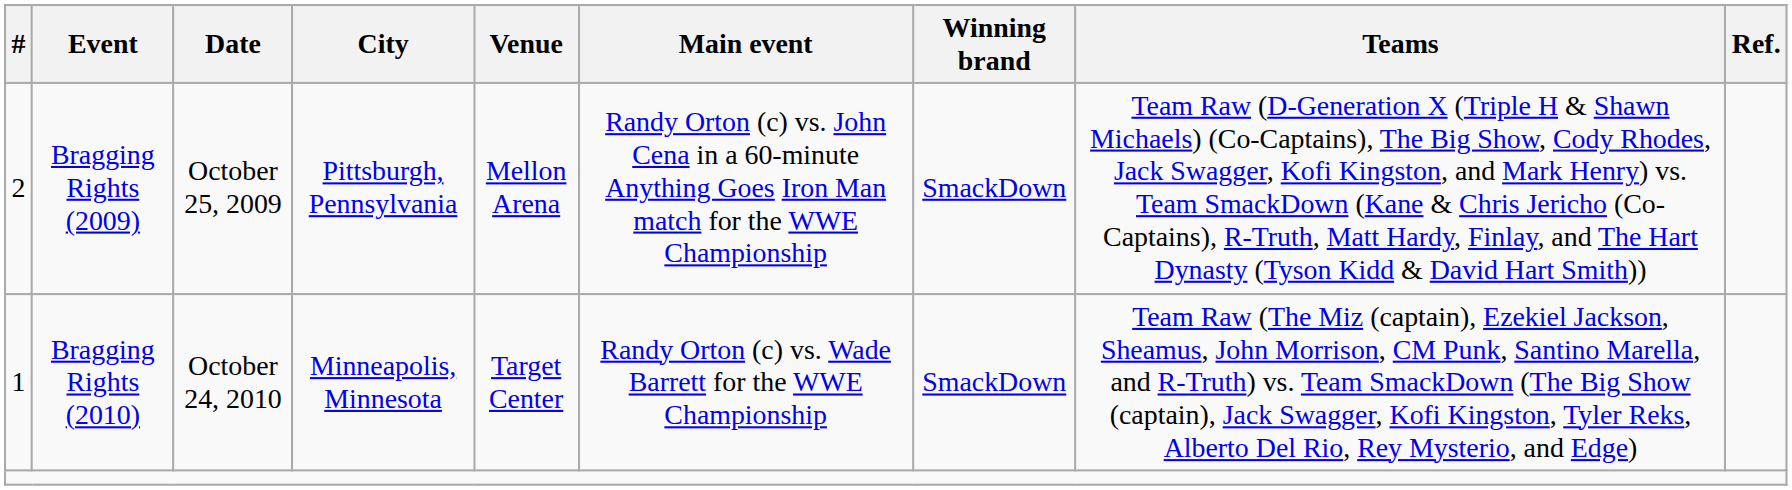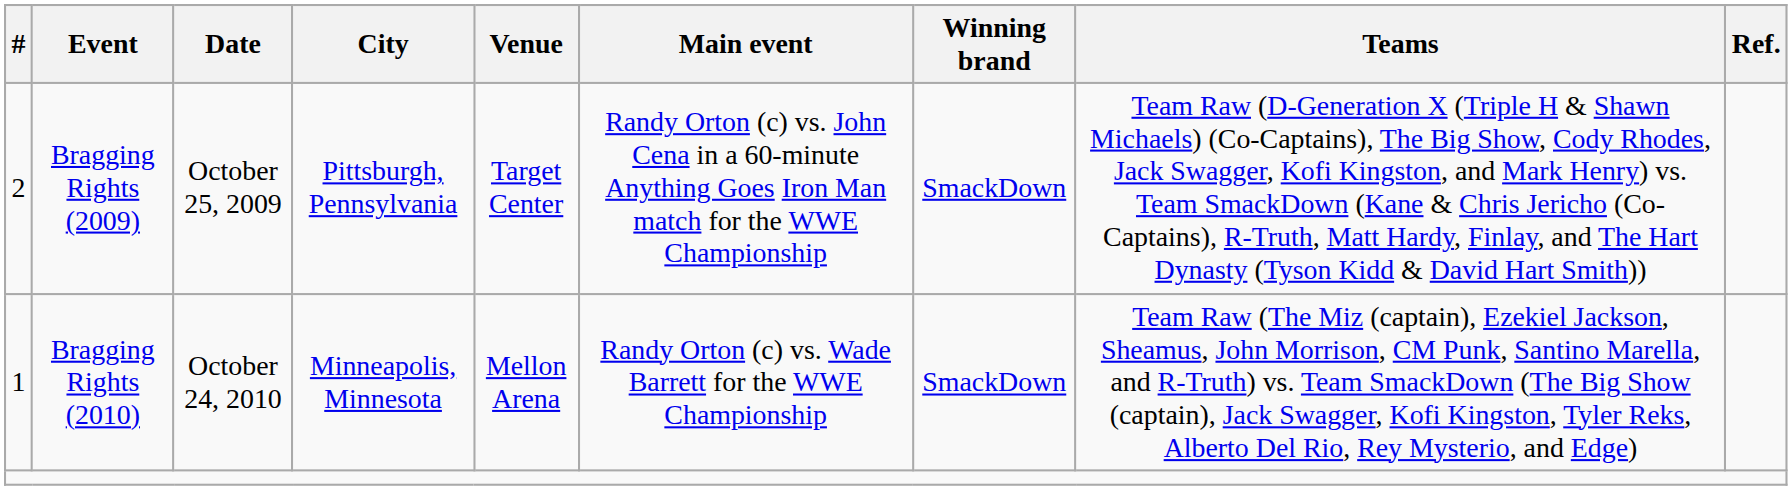Bragging Rights (2009) | Venue: Mellon Arena -> Target Center
Bragging Rights (2010) | Venue: Target Center -> Mellon Arena
